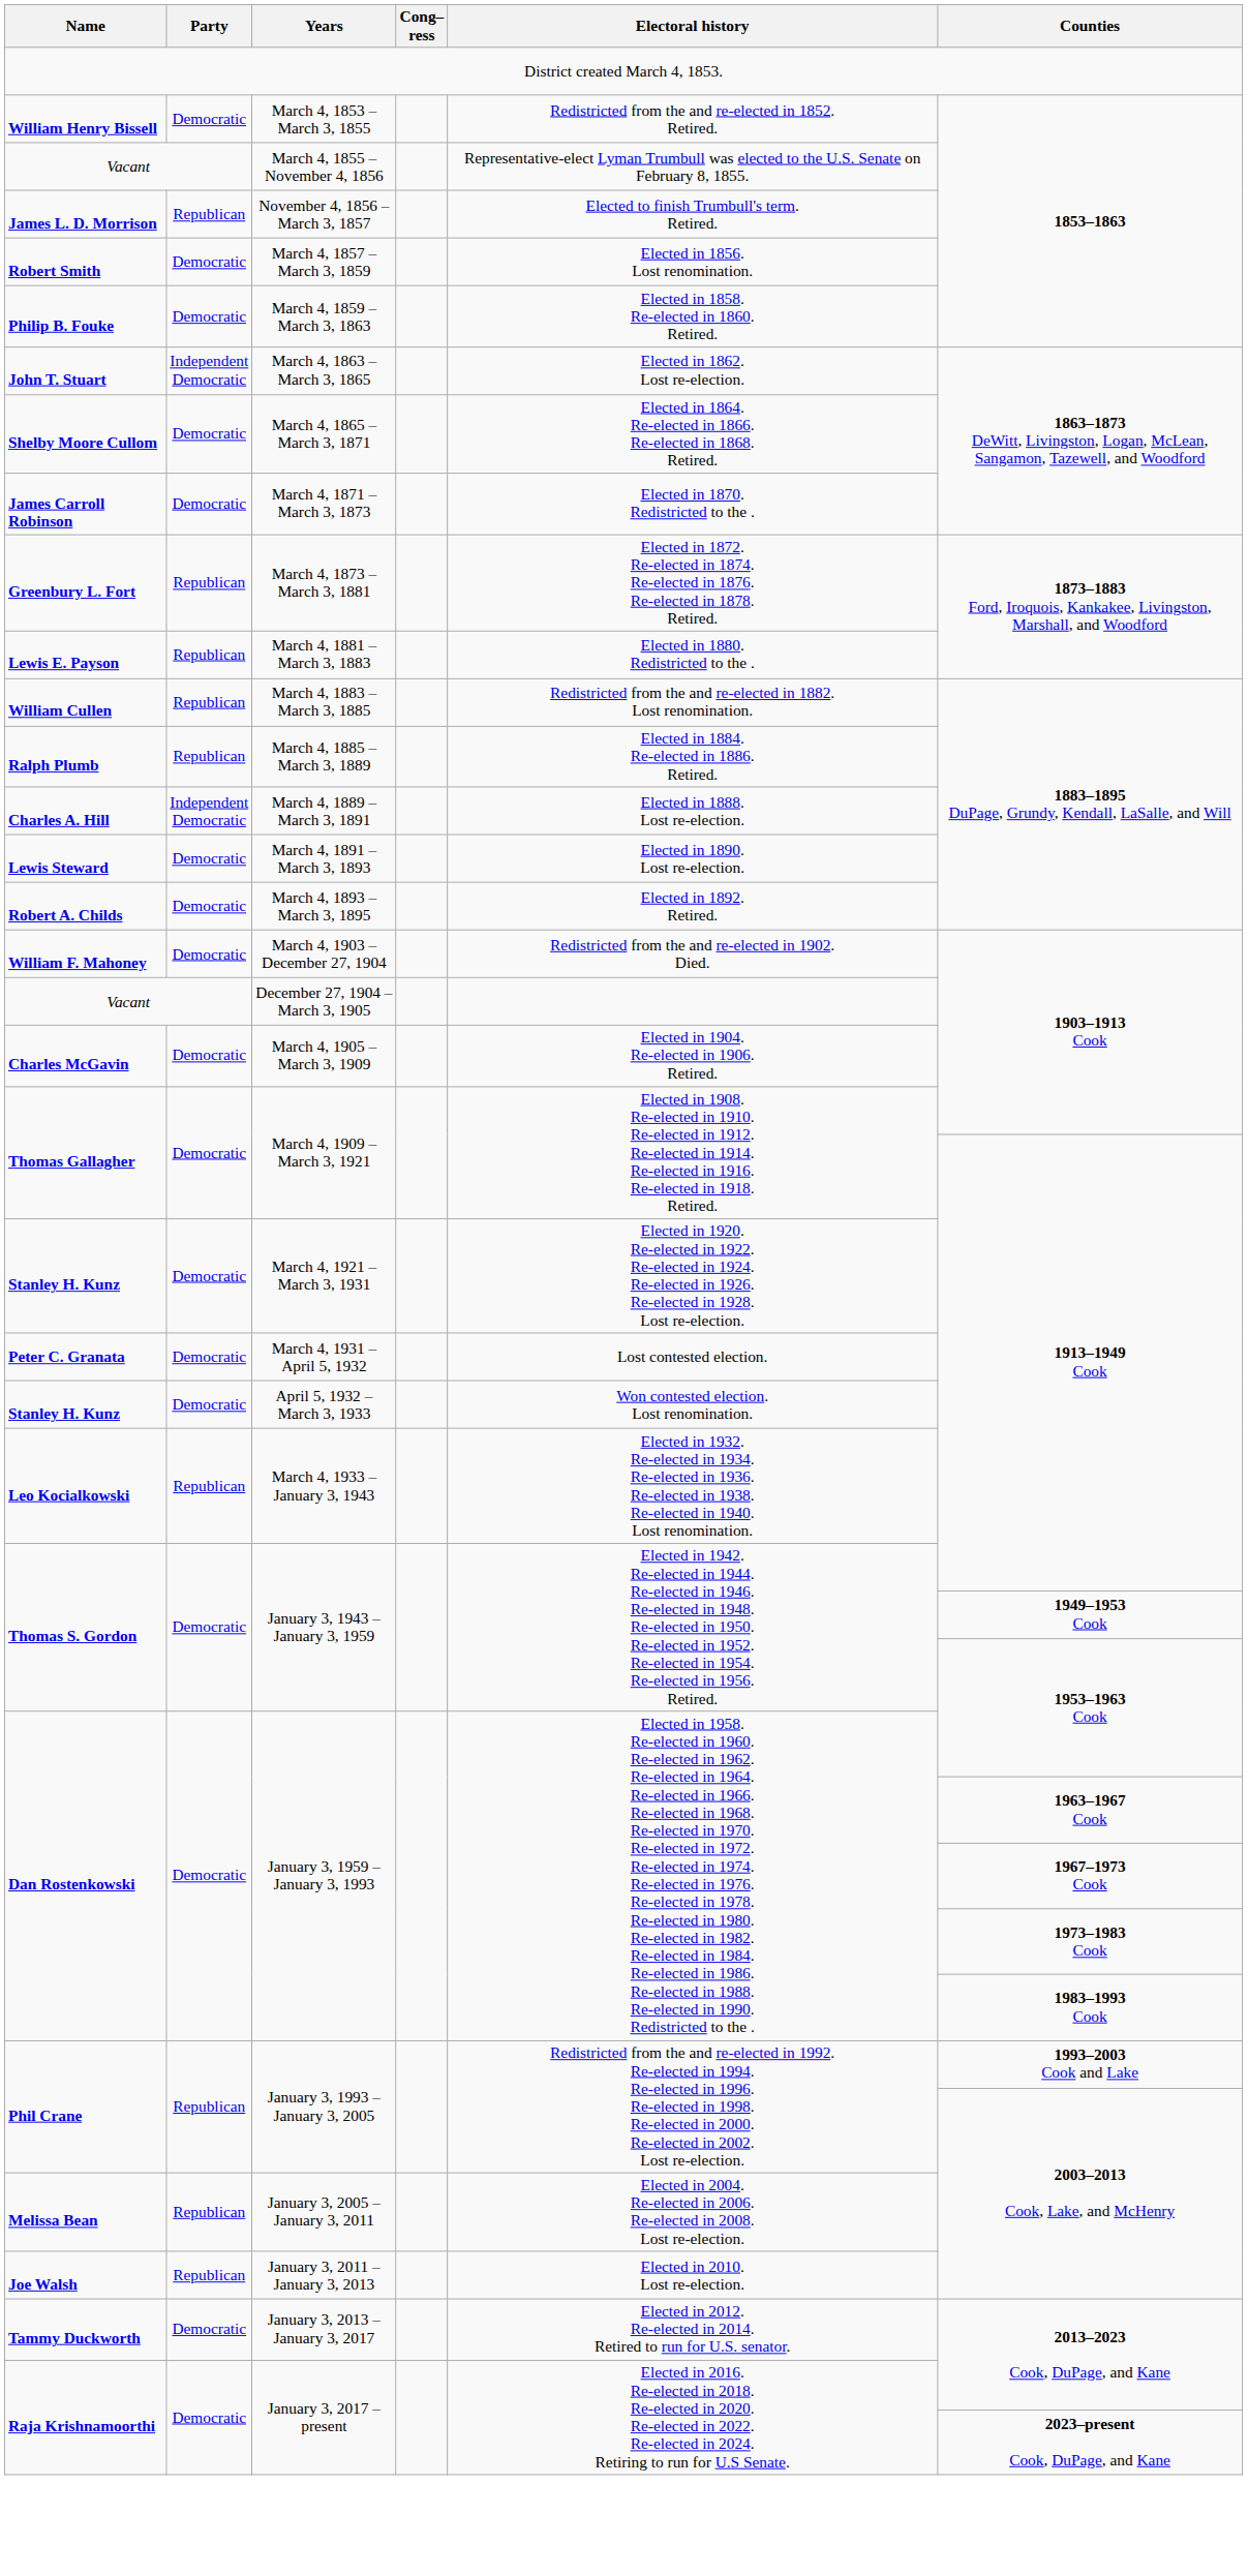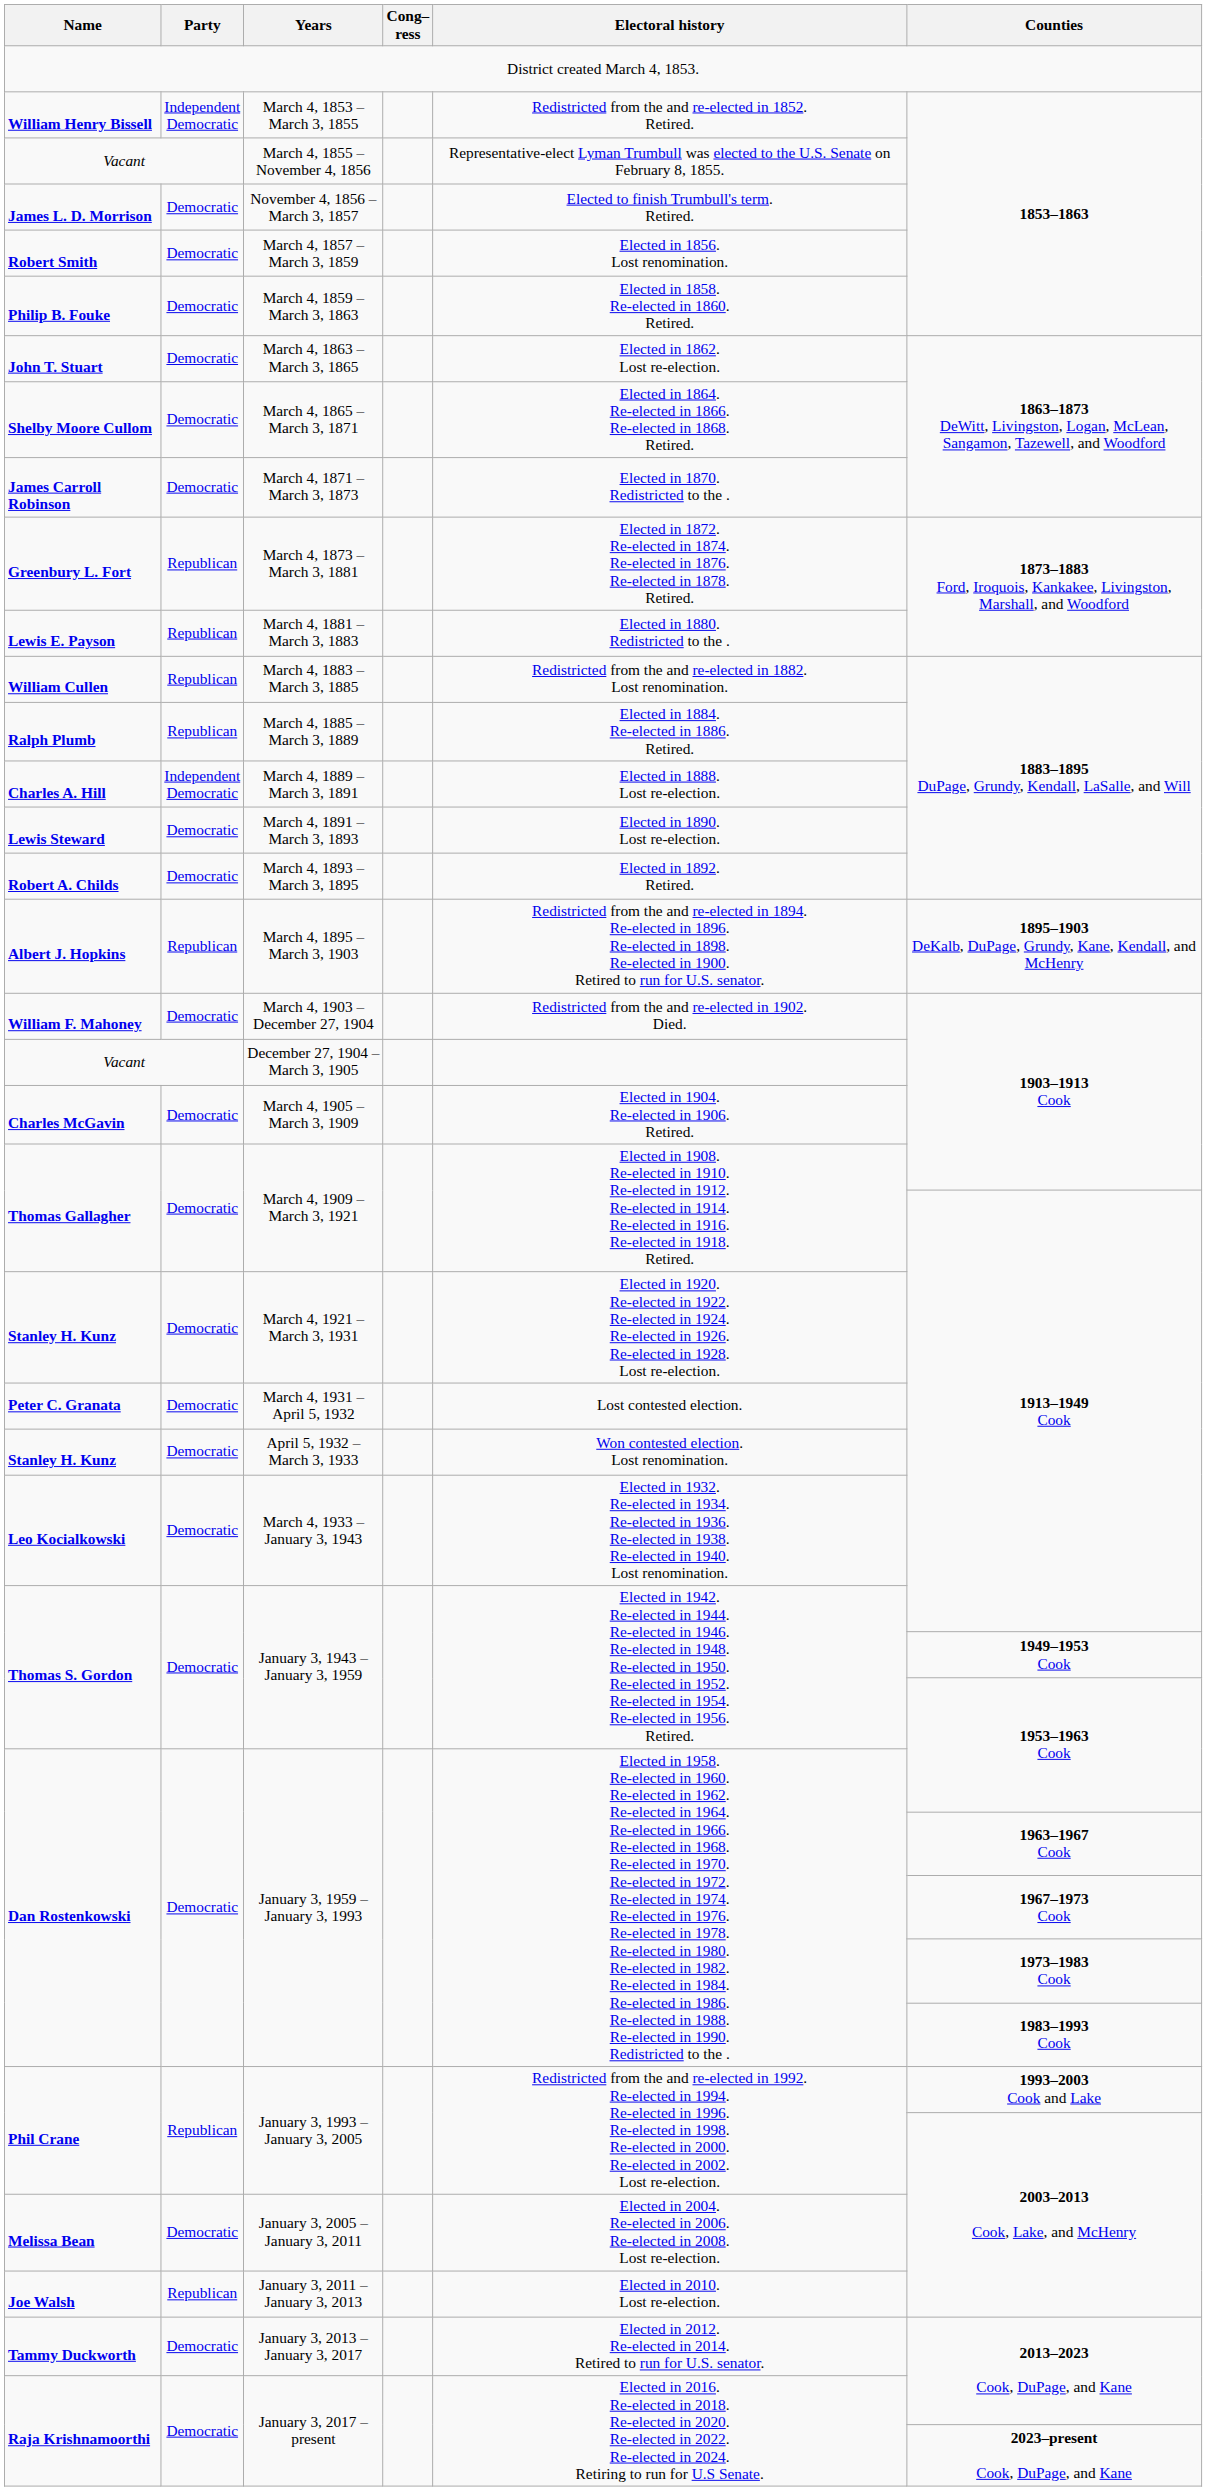March 4, 1853 – March 3, 1855 | Party: Democratic -> Independent Democratic
November 4, 1856 – March 3, 1857 | Party: Republican -> Democratic
March 4, 1863 – March 3, 1865 | Party: Independent Democratic -> Democratic
+ row: Albert J. Hopkins | Republican | March 4, 1895 – March 3, 1903 | Redistricted from the and re-elected in 1894. Re-elected in 1896. Re-elected in 1898. Re-elected in 1900. Retired to run for U.S. senator. | 1895–1903 DeKalb, DuPage, Grundy, Kane, Kendall, and McHenry
March 4, 1933 – January 3, 1943 | Party: Republican -> Democratic
January 3, 2005 – January 3, 2011 | Party: Republican -> Democratic
